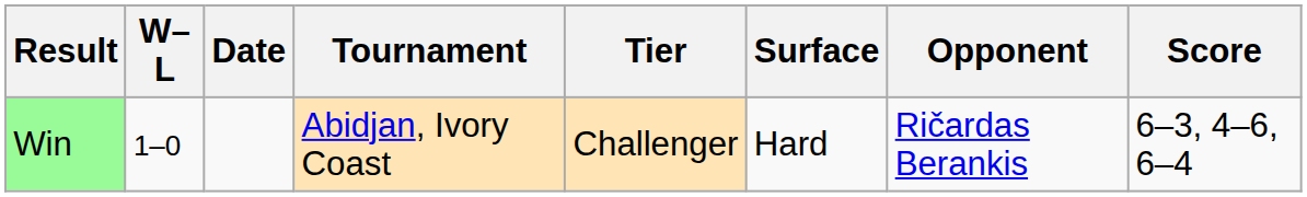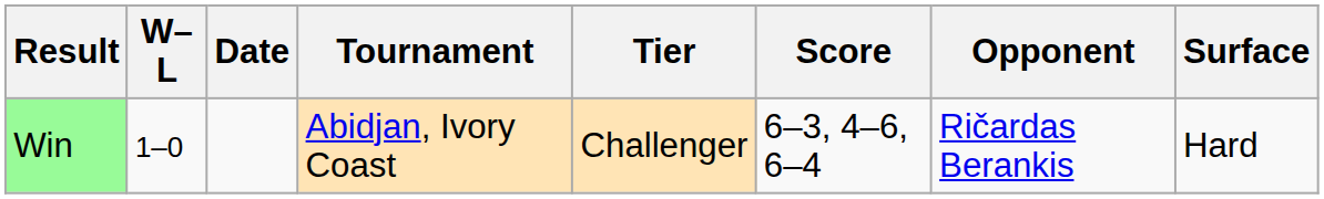columns swapped: Surface <-> Score
